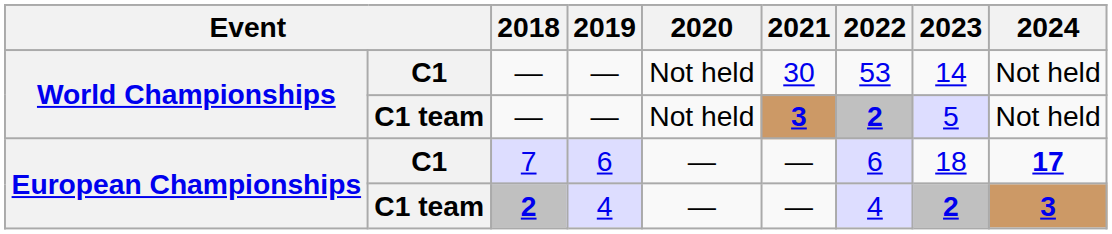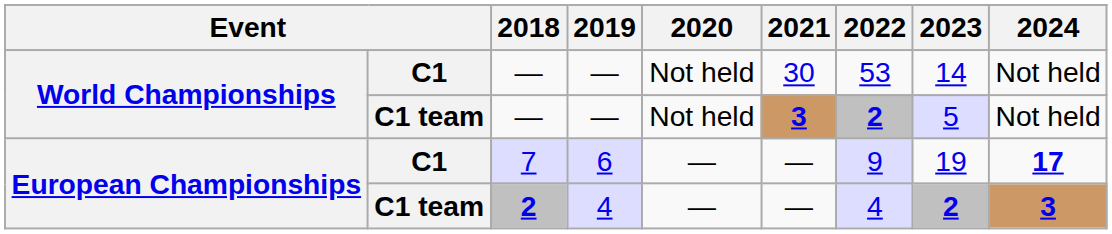7 | 2022: 6 -> 9
7 | 2023: 18 -> 19
